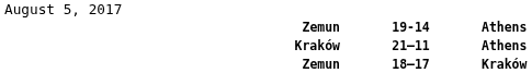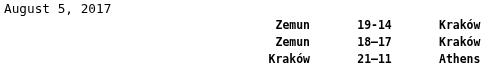19-14 | column 5: Athens -> Kraków
rows swapped: 21–11 <-> 18–17
